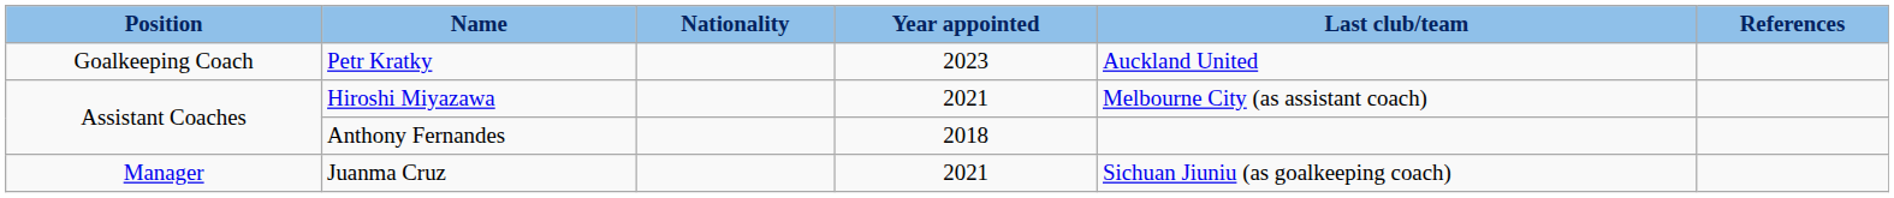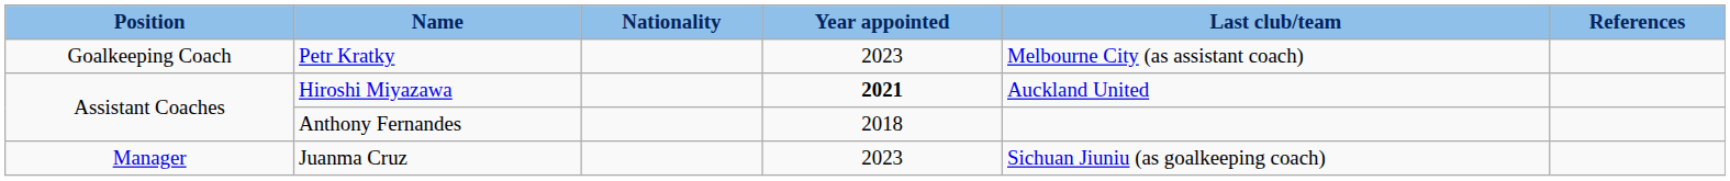Petr Kratky | Last club/team: Auckland United -> Melbourne City (as assistant coach)
Hiroshi Miyazawa | Year appointed: normal -> bold
Hiroshi Miyazawa | Last club/team: Melbourne City (as assistant coach) -> Auckland United
Juanma Cruz | Year appointed: 2021 -> 2023
